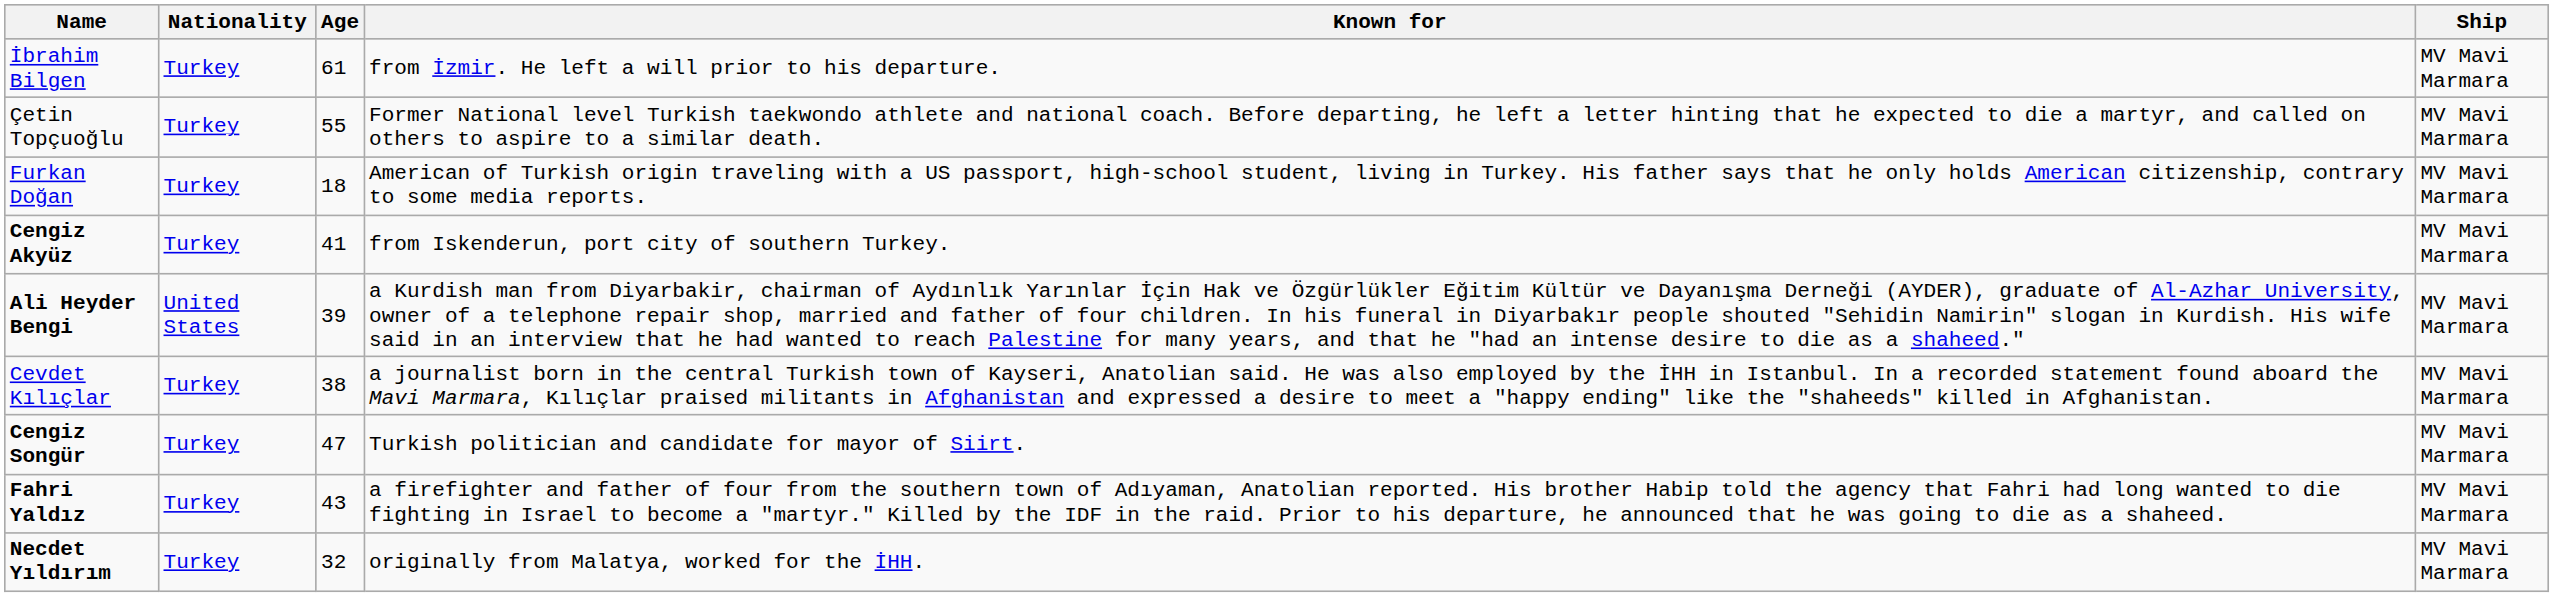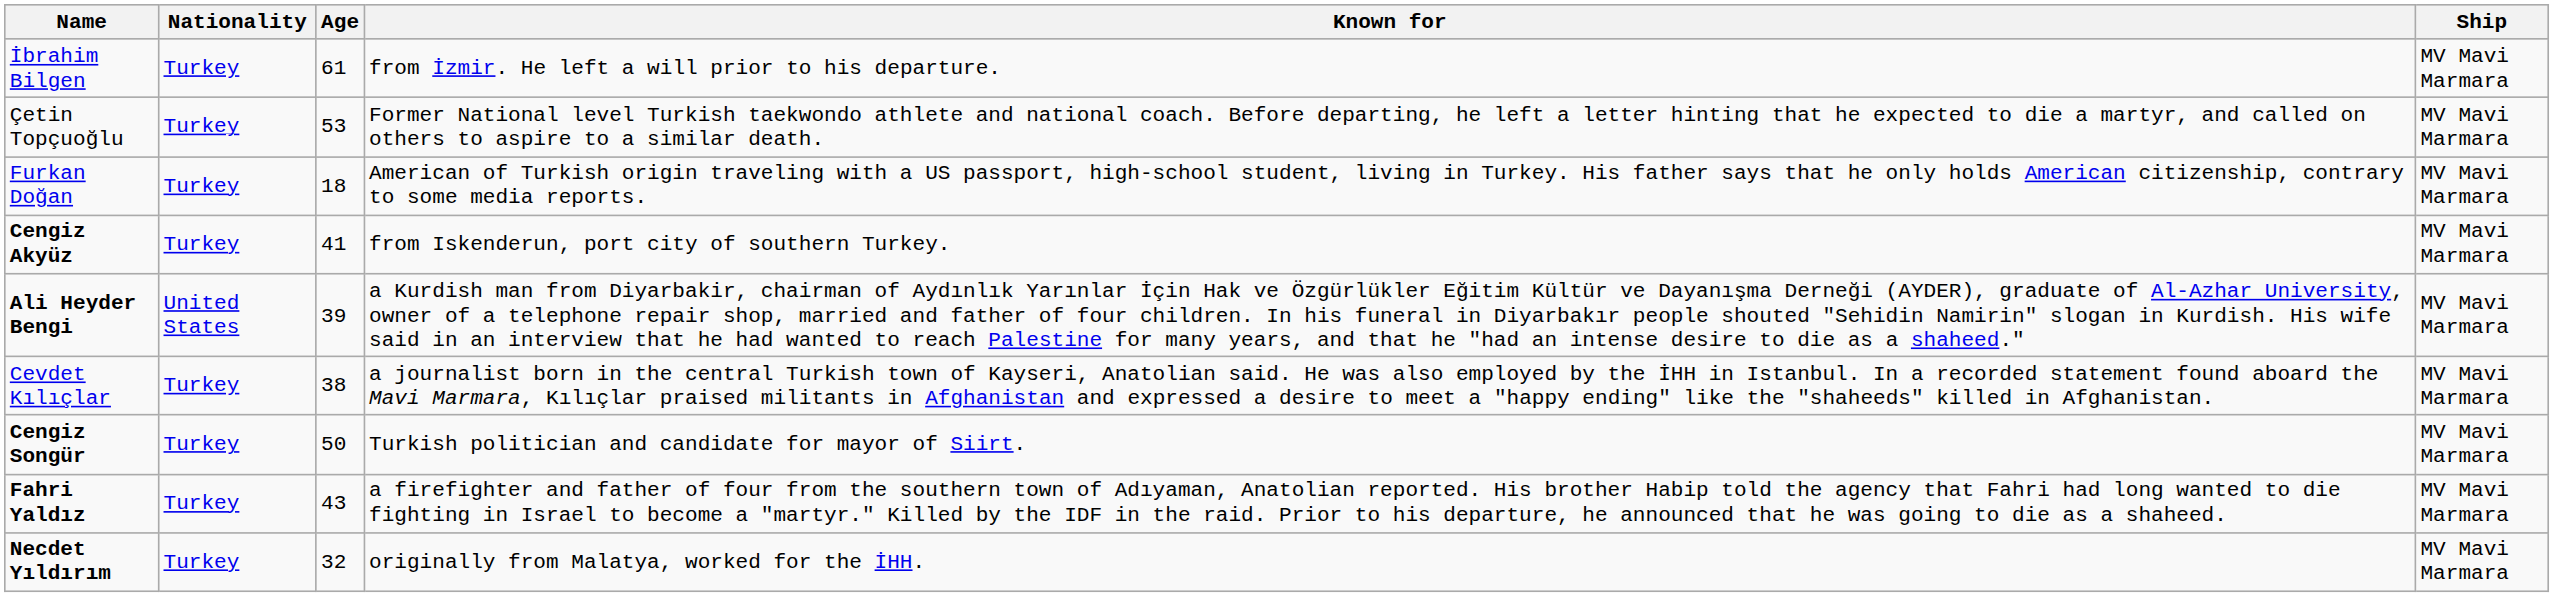Çetin Topçuoğlu | Age: 55 -> 53
Cengiz Songür | Age: 47 -> 50
